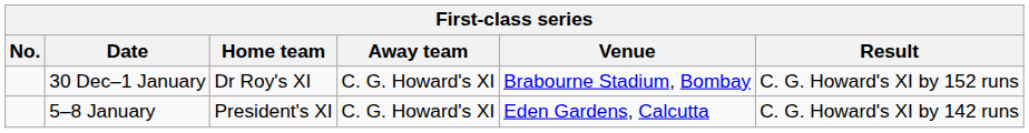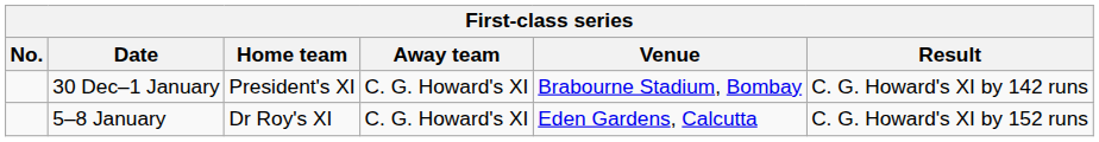30 Dec–1 January | Home team: Dr Roy's XI -> President's XI
30 Dec–1 January | Result: C. G. Howard's XI by 152 runs -> C. G. Howard's XI by 142 runs
5–8 January | Home team: President's XI -> Dr Roy's XI
5–8 January | Result: C. G. Howard's XI by 142 runs -> C. G. Howard's XI by 152 runs
